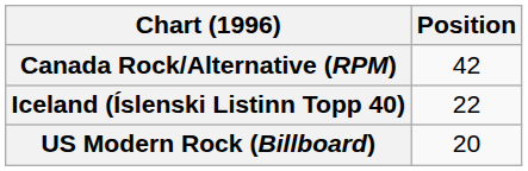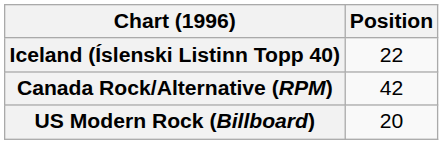rows swapped: Canada Rock/Alternative (RPM) <-> Iceland (Íslenski Listinn Topp 40)
